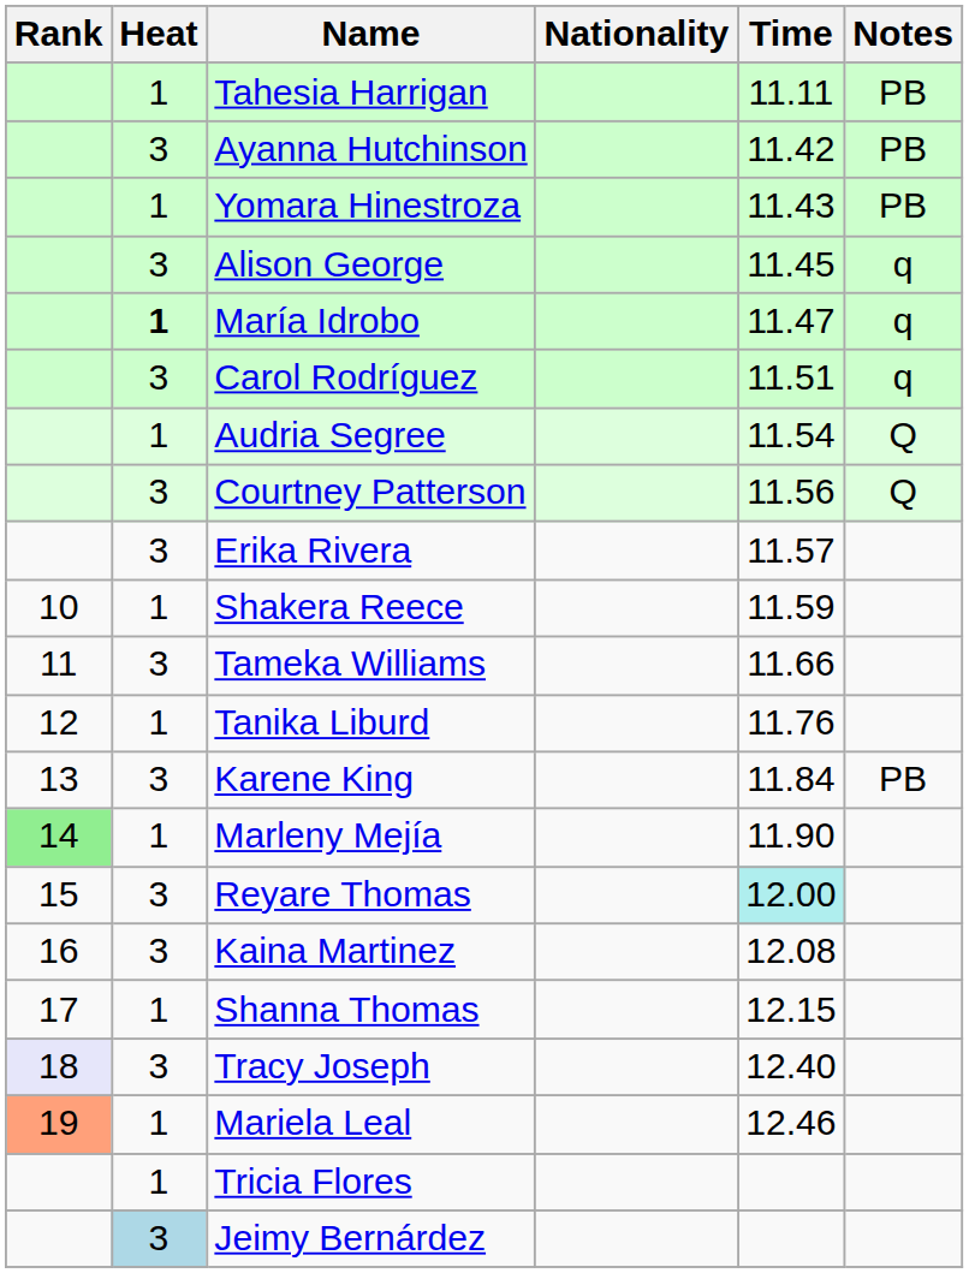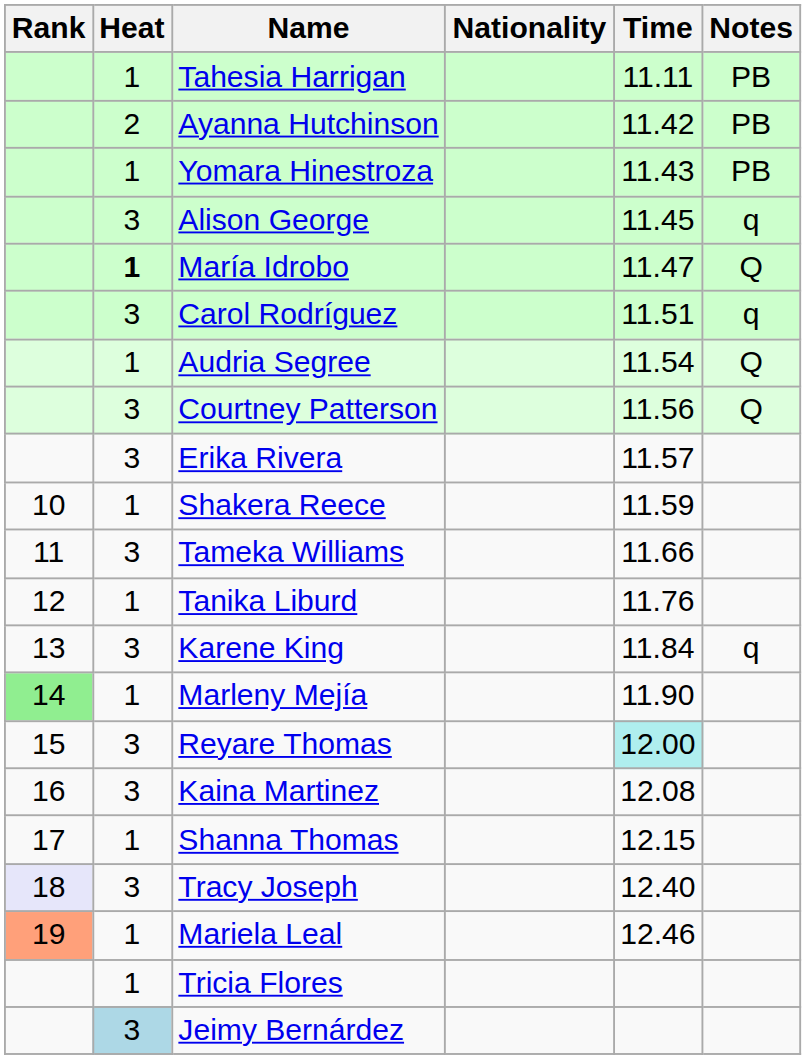Ayanna Hutchinson | Heat: 3 -> 2
María Idrobo | Notes: q -> Q
Karene King | Notes: PB -> q
